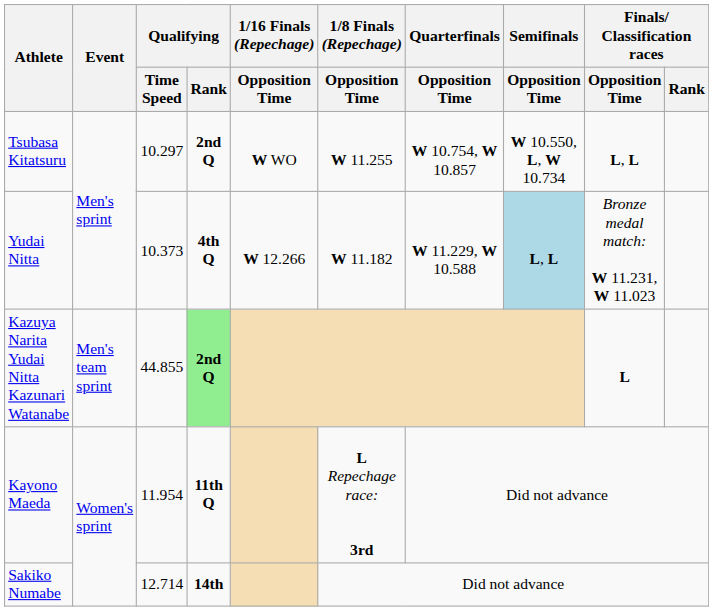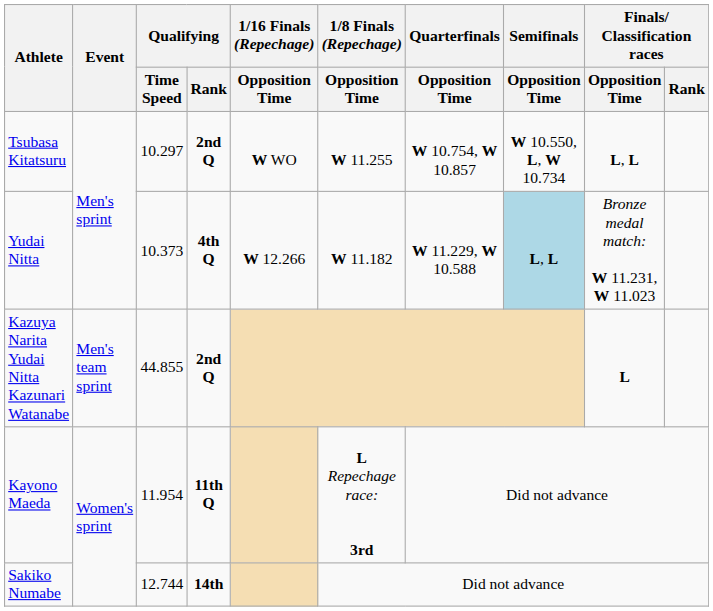Kazuya Narita Yudai Nitta Kazunari Watanabe | Qualifying / Rank: lightgreen background -> no background
Sakiko Numabe | Qualifying / Time Speed: 12.714 -> 12.744
